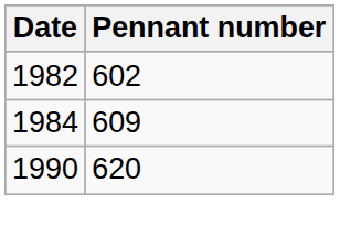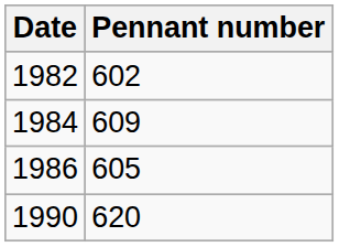+ row: 1986 | 605
